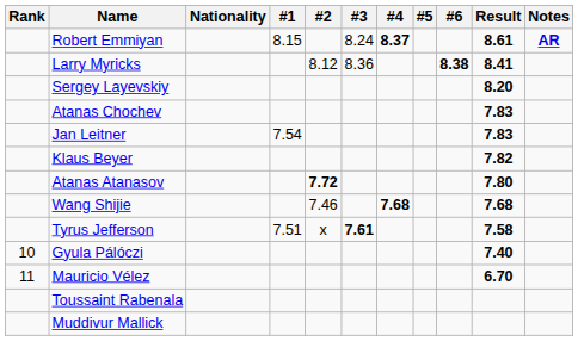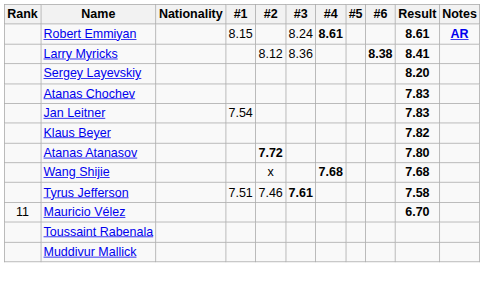Robert Emmiyan | #4: 8.37 -> 8.61
Wang Shijie | #2: 7.46 -> x
Tyrus Jefferson | #2: x -> 7.46
- row: 10 | Gyula Pálóczi | 7.40
